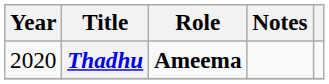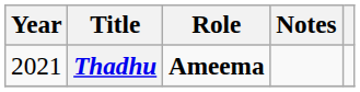Thadhu | Year: 2020 -> 2021
